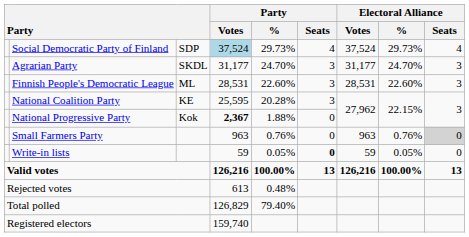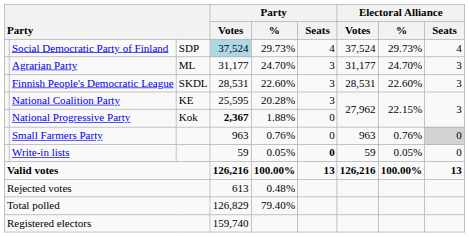Agrarian Party | column 3: SKDL -> ML
Finnish People's Democratic League | column 3: ML -> SKDL
